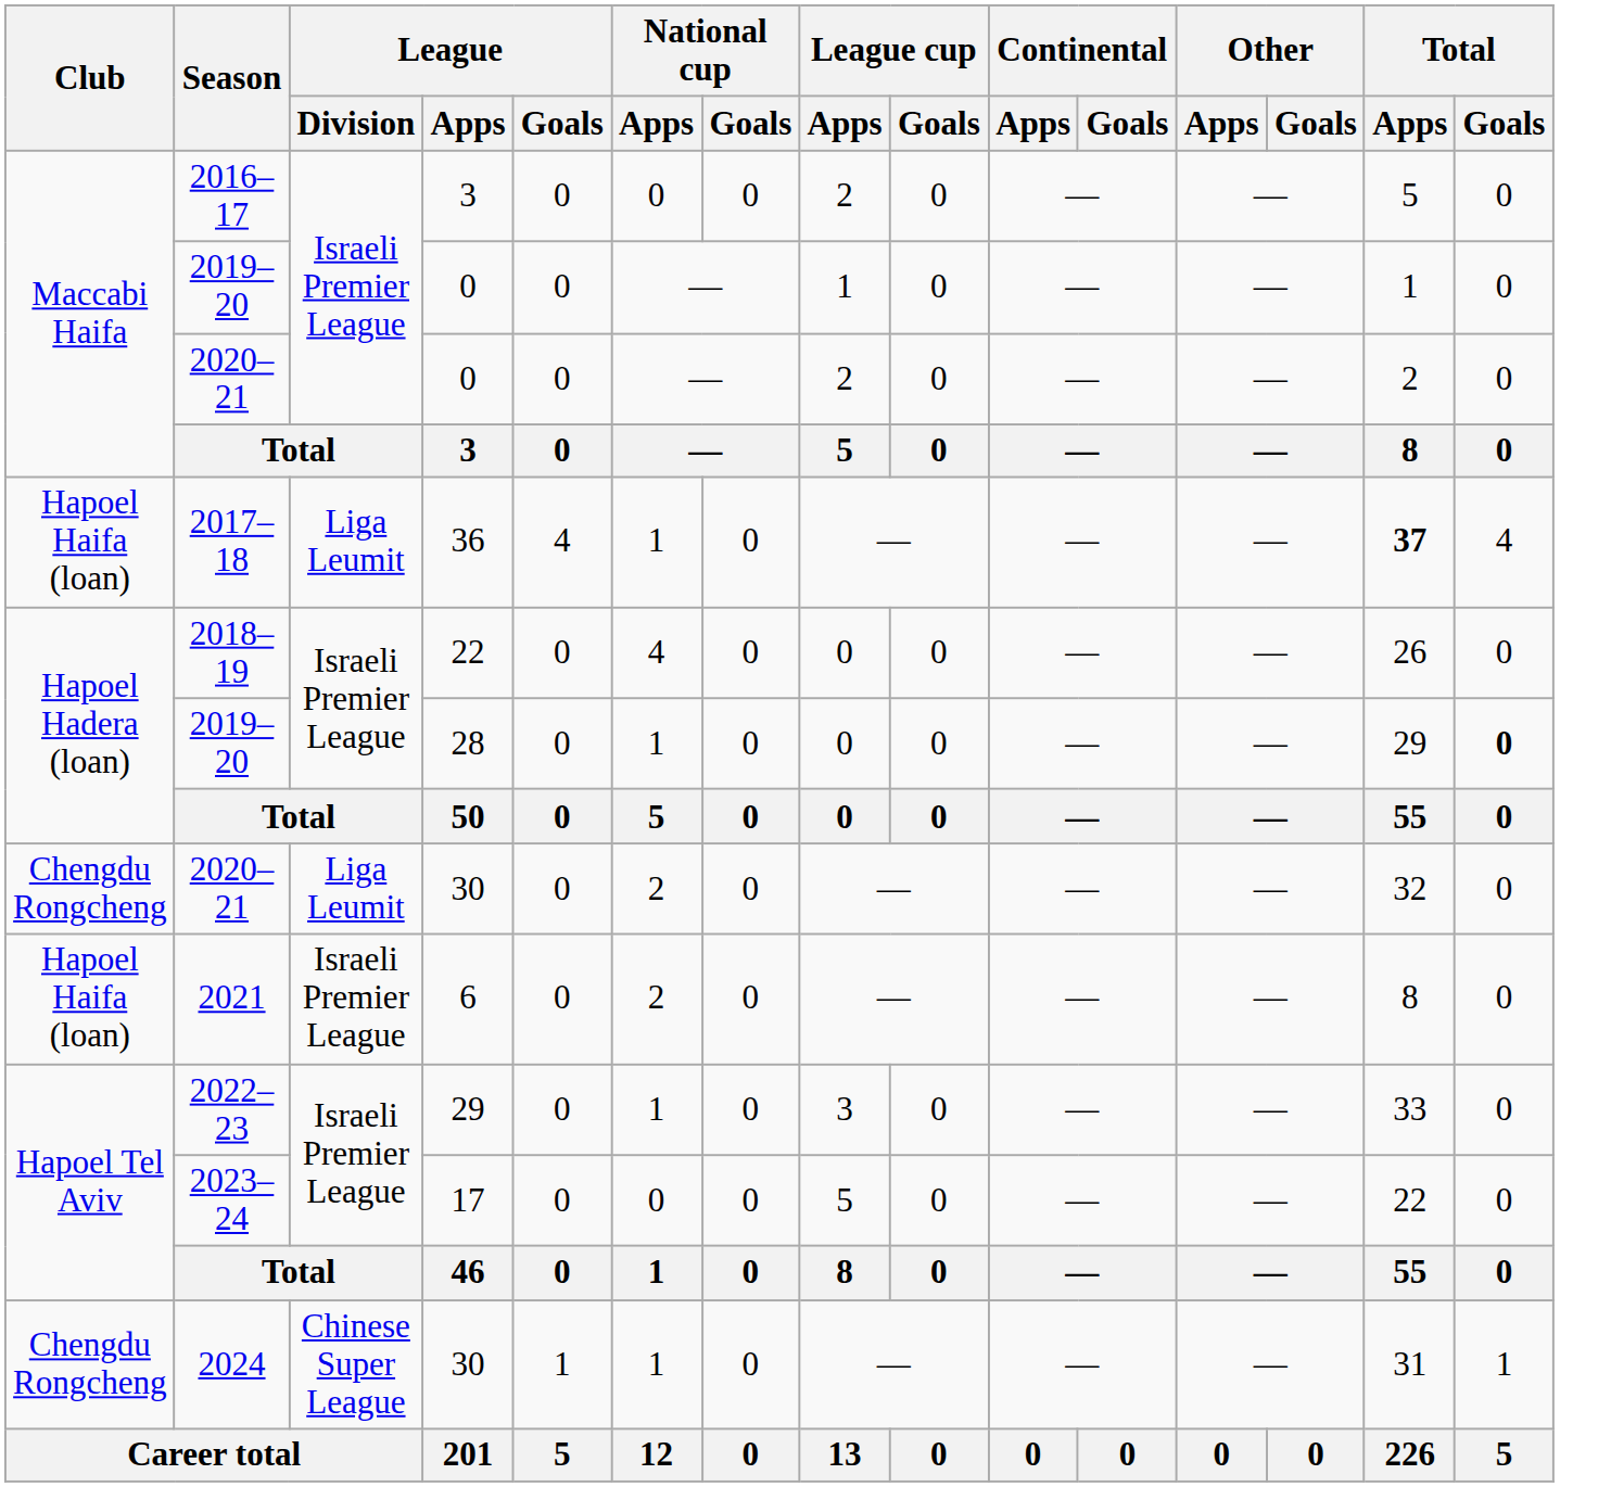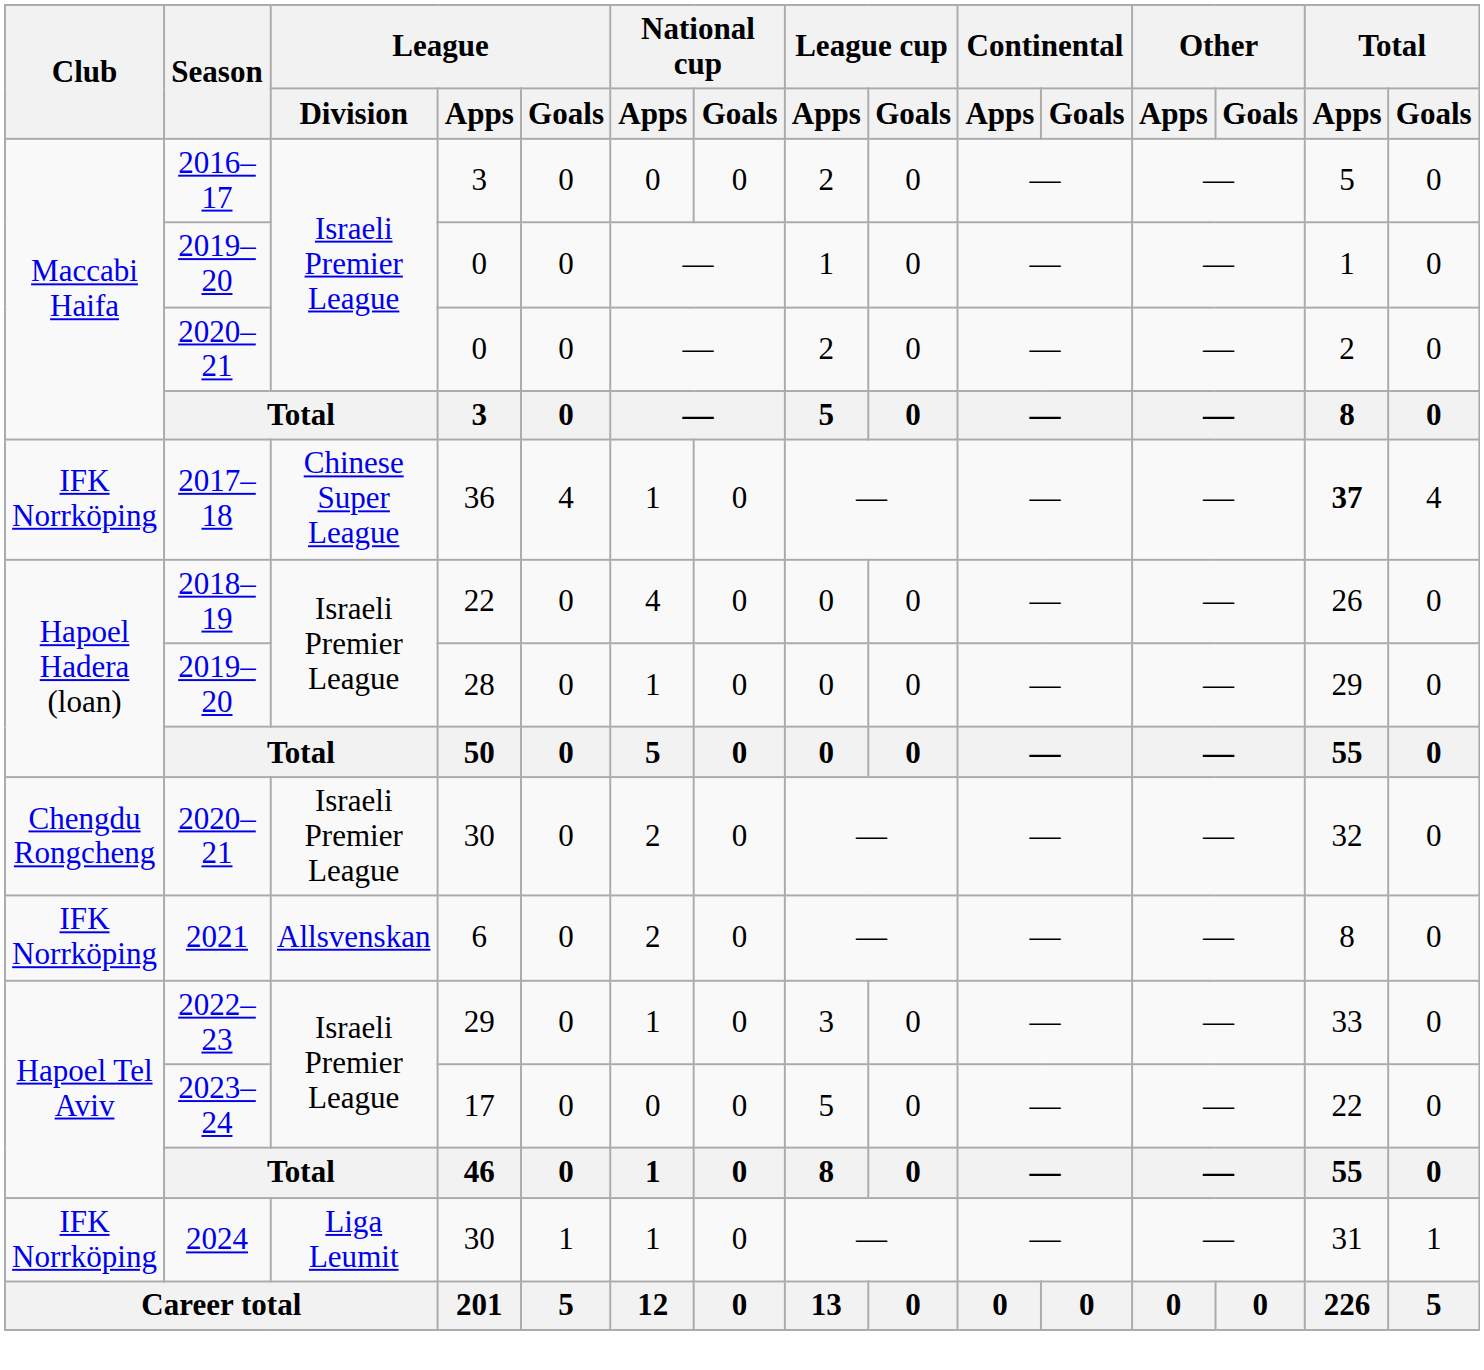2017–18 | Club: Hapoel Haifa (loan) -> IFK Norrköping
2017–18 | League / Division: Liga Leumit -> Chinese Super League
2019–20 / 28 | Total / Goals: bold -> normal
2020–21 / 30 | League / Division: Liga Leumit -> Israeli Premier League
2021 | Club: Hapoel Haifa (loan) -> IFK Norrköping
2021 | League / Division: Israeli Premier League -> Allsvenskan
2024 | Club: Chengdu Rongcheng -> IFK Norrköping
2024 | League / Division: Chinese Super League -> Liga Leumit
